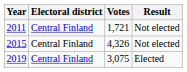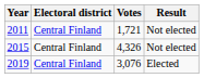2019 | Votes: 3,075 -> 3,076
